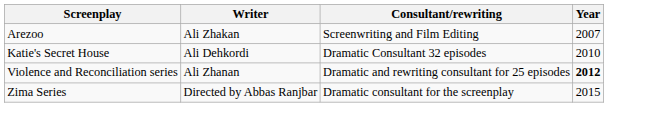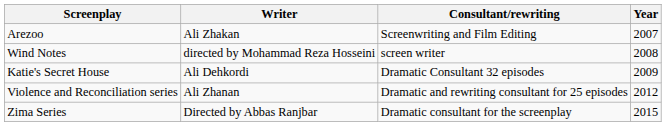+ row: Wind Notes | directed by Mohammad Reza Hosseini | screen writer | 2008
Katie's Secret House | Year: 2010 -> 2009
Violence and Reconciliation series | Year: bold -> normal
